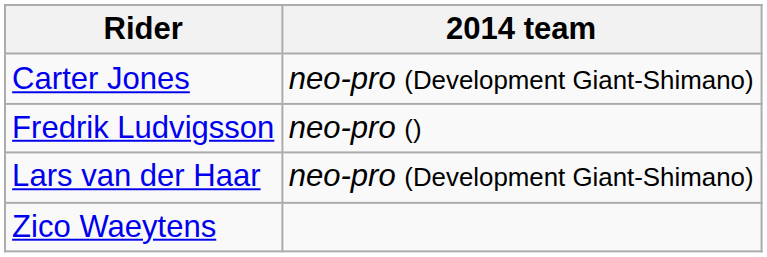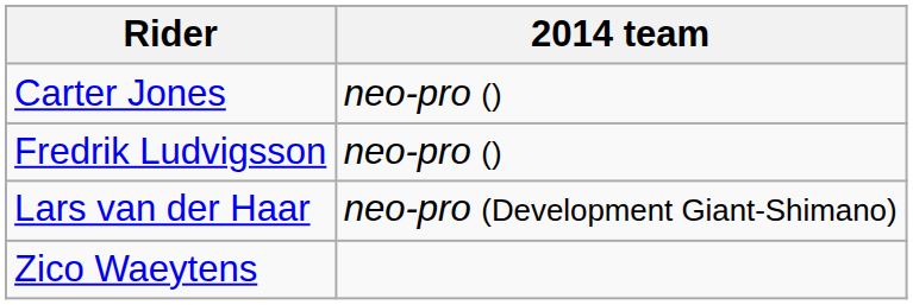Carter Jones | 2014 team: neo-pro (Development Giant-Shimano) -> neo-pro ()
